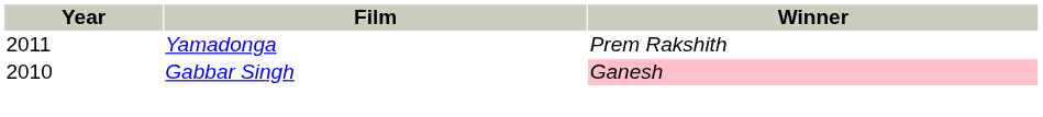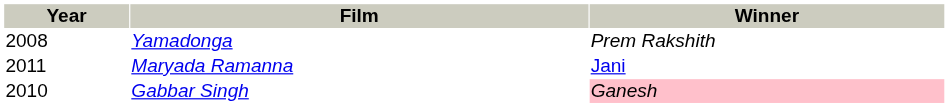Yamadonga | Year: 2011 -> 2008
+ row: 2011 | Maryada Ramanna | Jani
